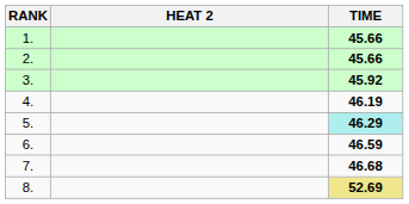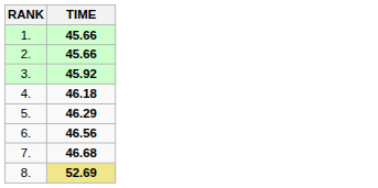- column: HEAT 2
4. | TIME: 46.19 -> 46.18
5. | TIME: paleturquoise background -> no background
6. | TIME: 46.59 -> 46.56
